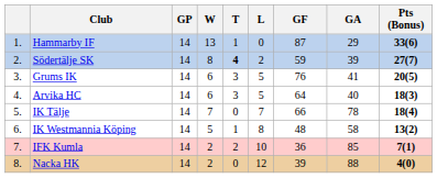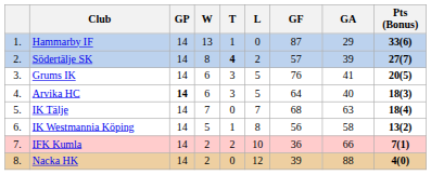Södertälje SK | GF: 59 -> 57
Arvika HC | GP: normal -> bold
IK Tälje | GF: 66 -> 68
IK Tälje | GA: 78 -> 63
IK Westmannia Köping | GF: 48 -> 56
IFK Kumla | GA: 85 -> 66
